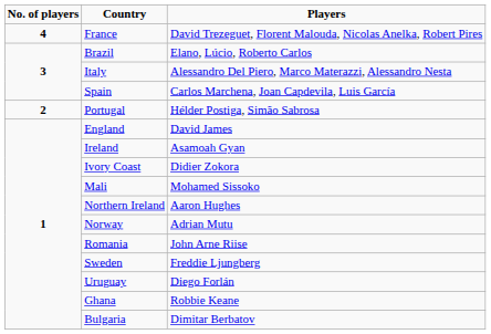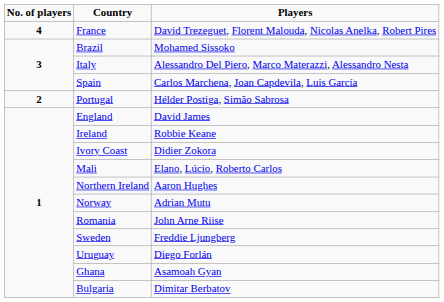Brazil | column 3: Elano, Lúcio, Roberto Carlos -> Mohamed Sissoko
Ireland | column 3: Asamoah Gyan -> Robbie Keane
Mali | column 3: Mohamed Sissoko -> Elano, Lúcio, Roberto Carlos
Ghana | column 3: Robbie Keane -> Asamoah Gyan
